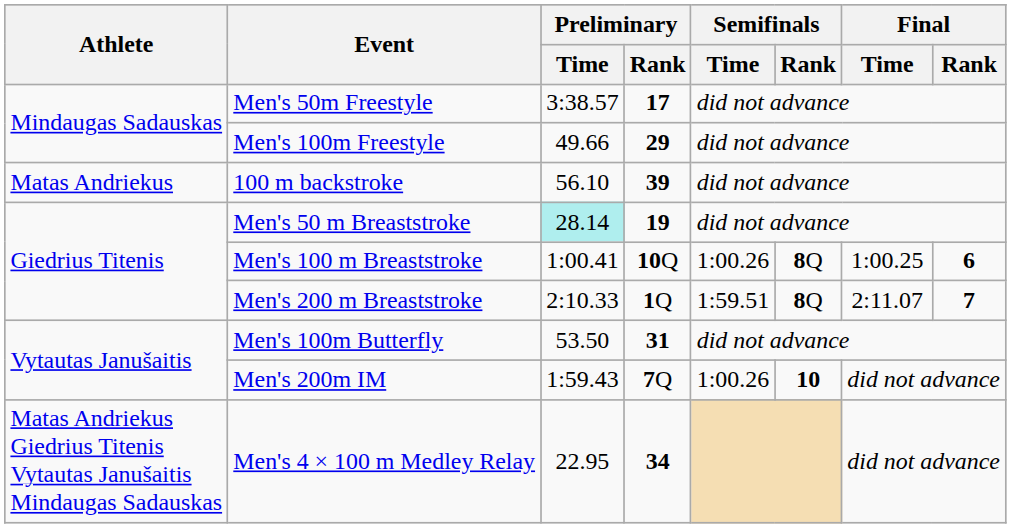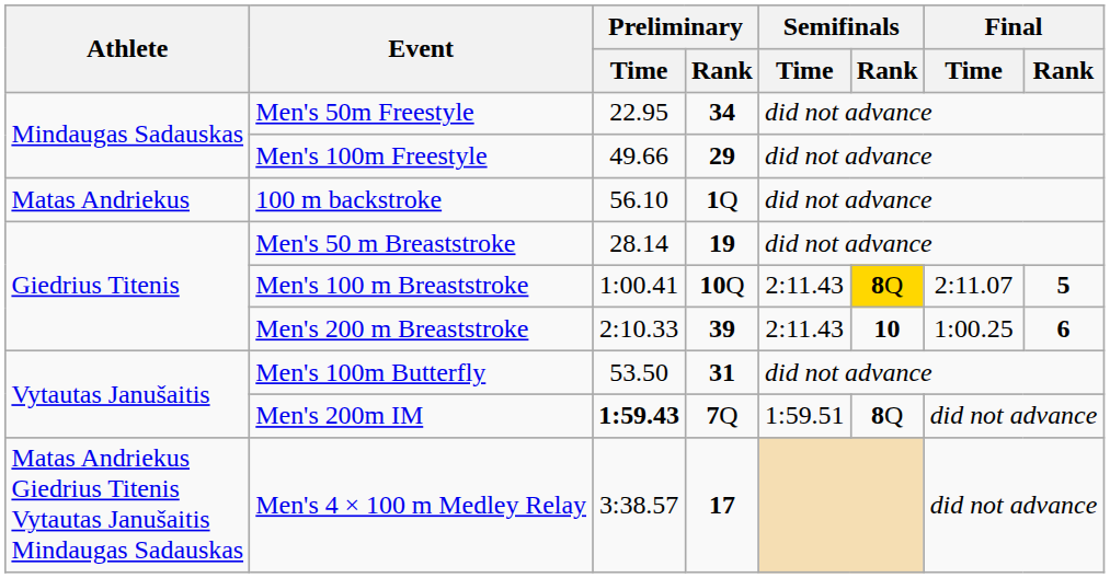Men's 50m Freestyle | Preliminary / Time: 3:38.57 -> 22.95
Men's 50m Freestyle | Preliminary / Rank: 17 -> 34
100 m backstroke | Preliminary / Rank: 39 -> 1Q
Men's 50 m Breaststroke | Preliminary / Time: paleturquoise background -> no background
Men's 100 m Breaststroke | Semifinals / Time: 1:00.26 -> 2:11.43
Men's 100 m Breaststroke | Semifinals / Rank: no background -> gold background
Men's 100 m Breaststroke | Final / Time: 1:00.25 -> 2:11.07
Men's 100 m Breaststroke | Final / Rank: 6 -> 5
Men's 200 m Breaststroke | Preliminary / Rank: 1Q -> 39
Men's 200 m Breaststroke | Semifinals / Time: 1:59.51 -> 2:11.43
Men's 200 m Breaststroke | Semifinals / Rank: 8Q -> 10
Men's 200 m Breaststroke | Final / Time: 2:11.07 -> 1:00.25
Men's 200 m Breaststroke | Final / Rank: 7 -> 6
Men's 200m IM | Preliminary / Time: normal -> bold
Men's 200m IM | Semifinals / Time: 1:00.26 -> 1:59.51
Men's 200m IM | Semifinals / Rank: 10 -> 8Q
Men's 4 × 100 m Medley Relay | Preliminary / Time: 22.95 -> 3:38.57
Men's 4 × 100 m Medley Relay | Preliminary / Rank: 34 -> 17
